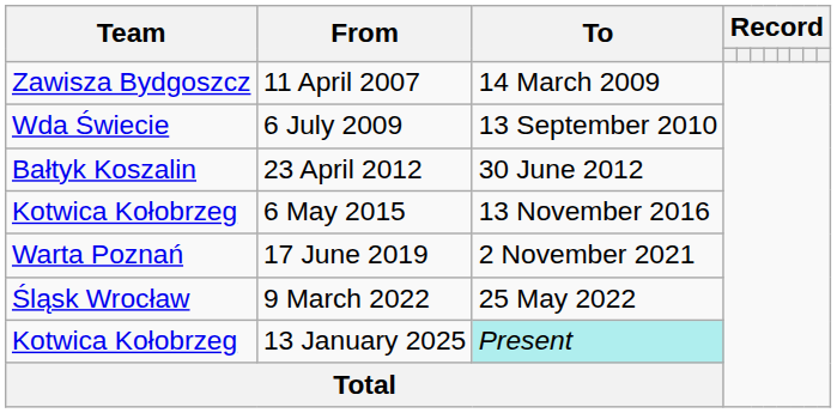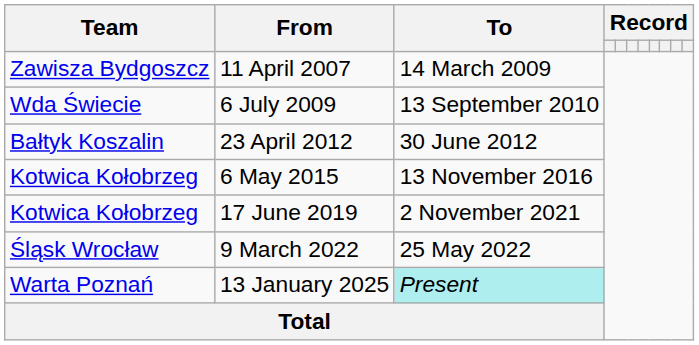17 June 2019 | Team: Warta Poznań -> Kotwica Kołobrzeg
13 January 2025 | Team: Kotwica Kołobrzeg -> Warta Poznań
